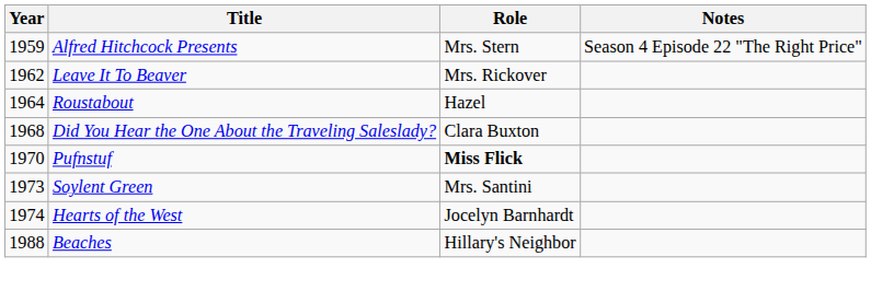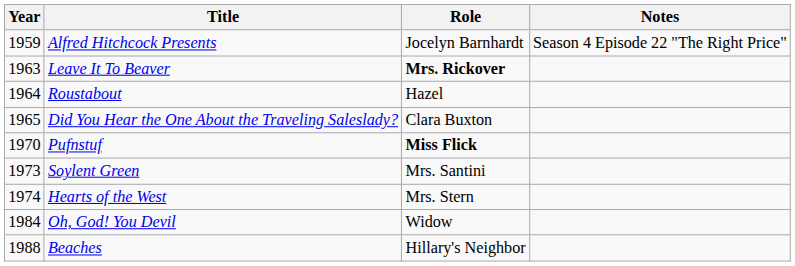Alfred Hitchcock Presents | Role: Mrs. Stern -> Jocelyn Barnhardt
Leave It To Beaver | Year: 1962 -> 1963
Leave It To Beaver | Role: normal -> bold
Did You Hear the One About the Traveling Saleslady? | Year: 1968 -> 1965
Hearts of the West | Role: Jocelyn Barnhardt -> Mrs. Stern
+ row: 1984 | Oh, God! You Devil | Widow
